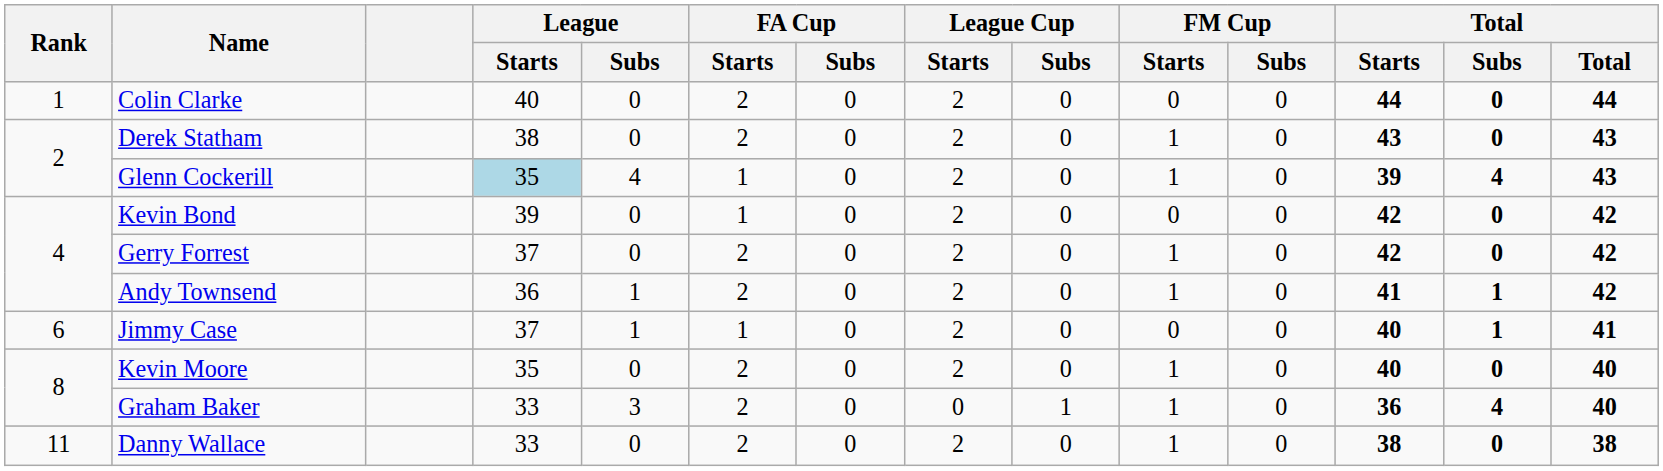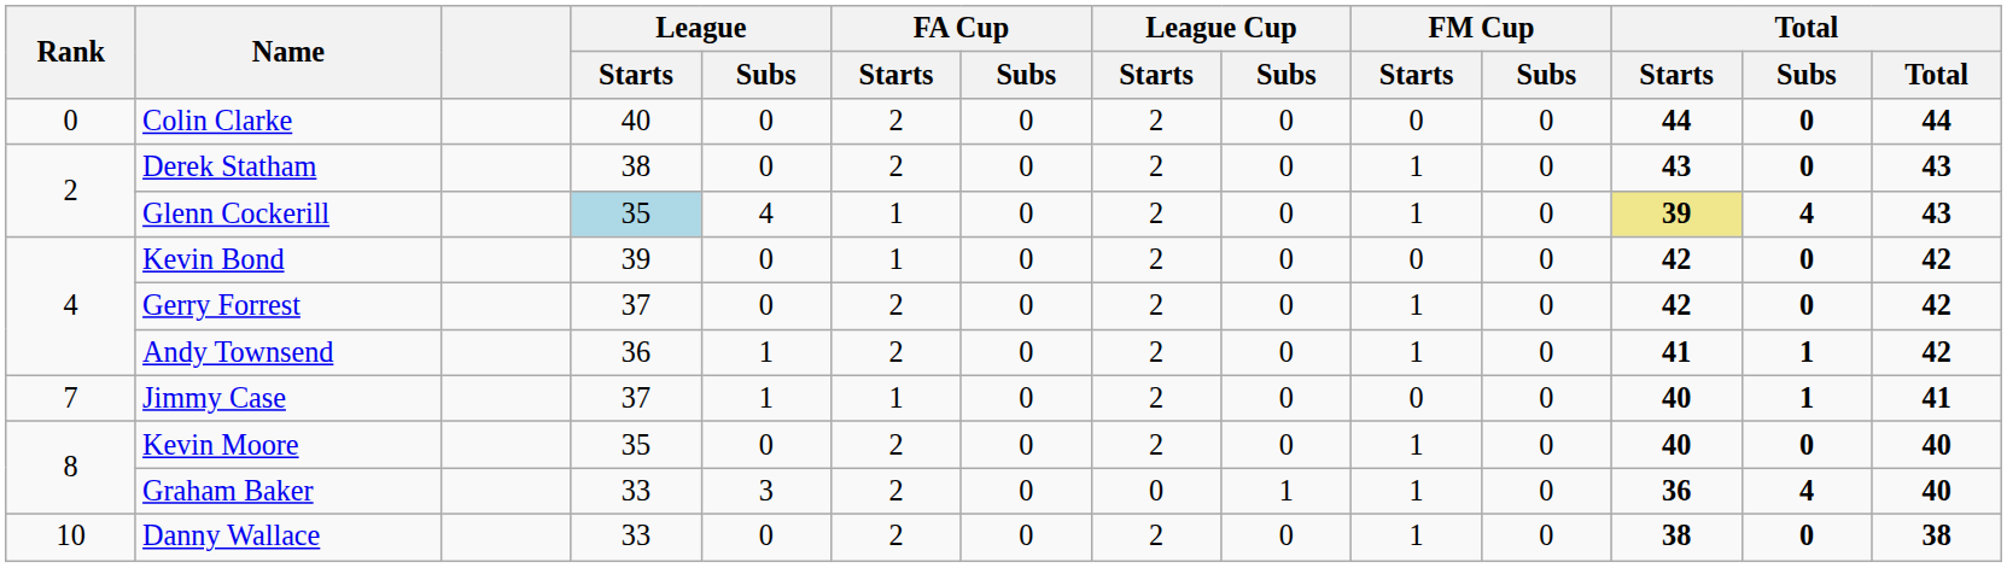Colin Clarke | Rank: 1 -> 0
Glenn Cockerill | Total / Starts: no background -> khaki background
Jimmy Case | Rank: 6 -> 7
Danny Wallace | Rank: 11 -> 10
